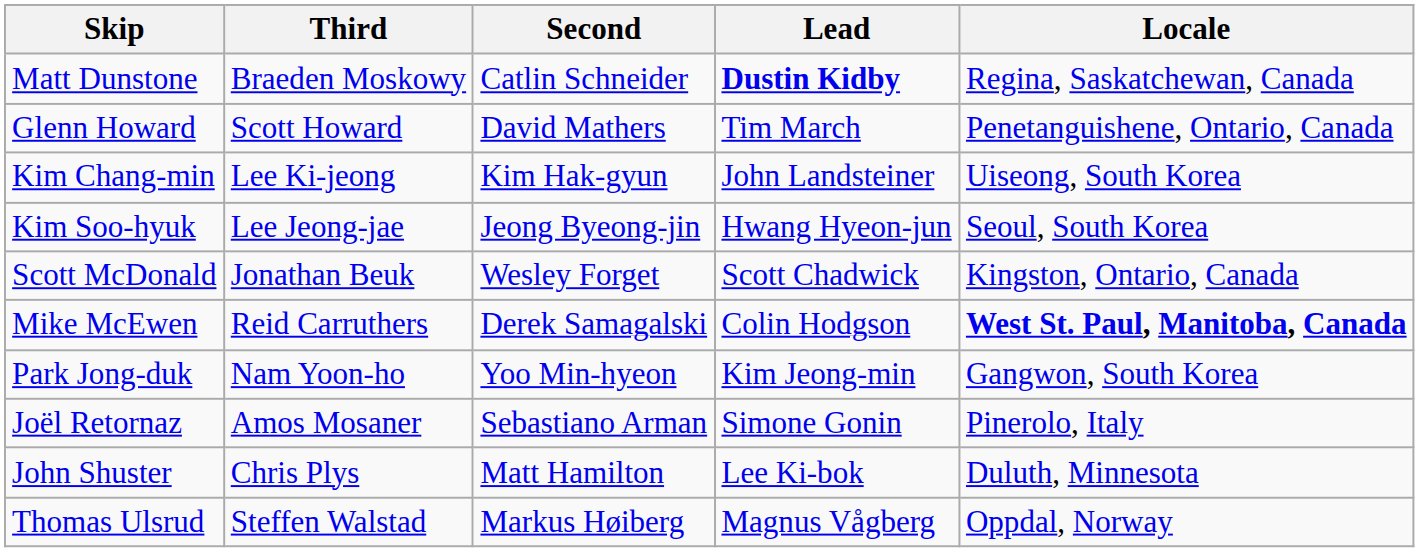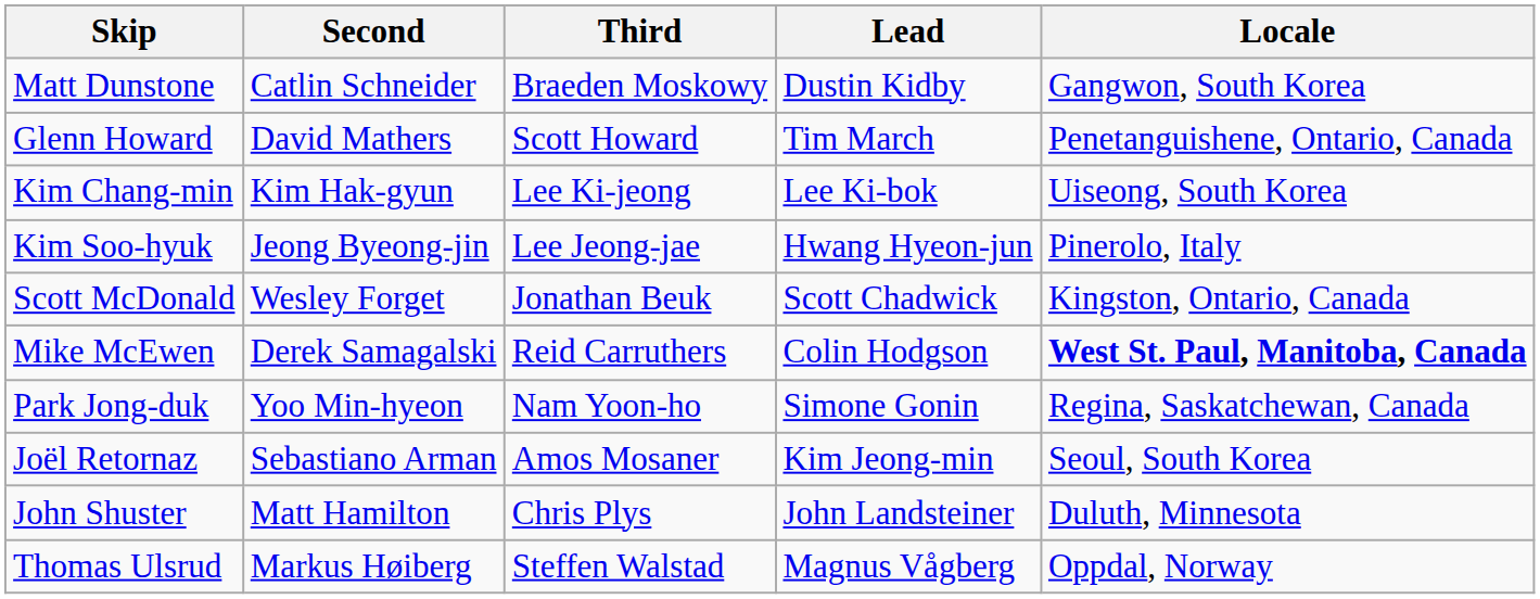columns swapped: Third <-> Second
Matt Dunstone | Lead: bold -> normal
Matt Dunstone | Locale: Regina, Saskatchewan, Canada -> Gangwon, South Korea
Kim Chang-min | Lead: John Landsteiner -> Lee Ki-bok
Kim Soo-hyuk | Locale: Seoul, South Korea -> Pinerolo, Italy
Park Jong-duk | Lead: Kim Jeong-min -> Simone Gonin
Park Jong-duk | Locale: Gangwon, South Korea -> Regina, Saskatchewan, Canada
Joël Retornaz | Lead: Simone Gonin -> Kim Jeong-min
Joël Retornaz | Locale: Pinerolo, Italy -> Seoul, South Korea
John Shuster | Lead: Lee Ki-bok -> John Landsteiner
